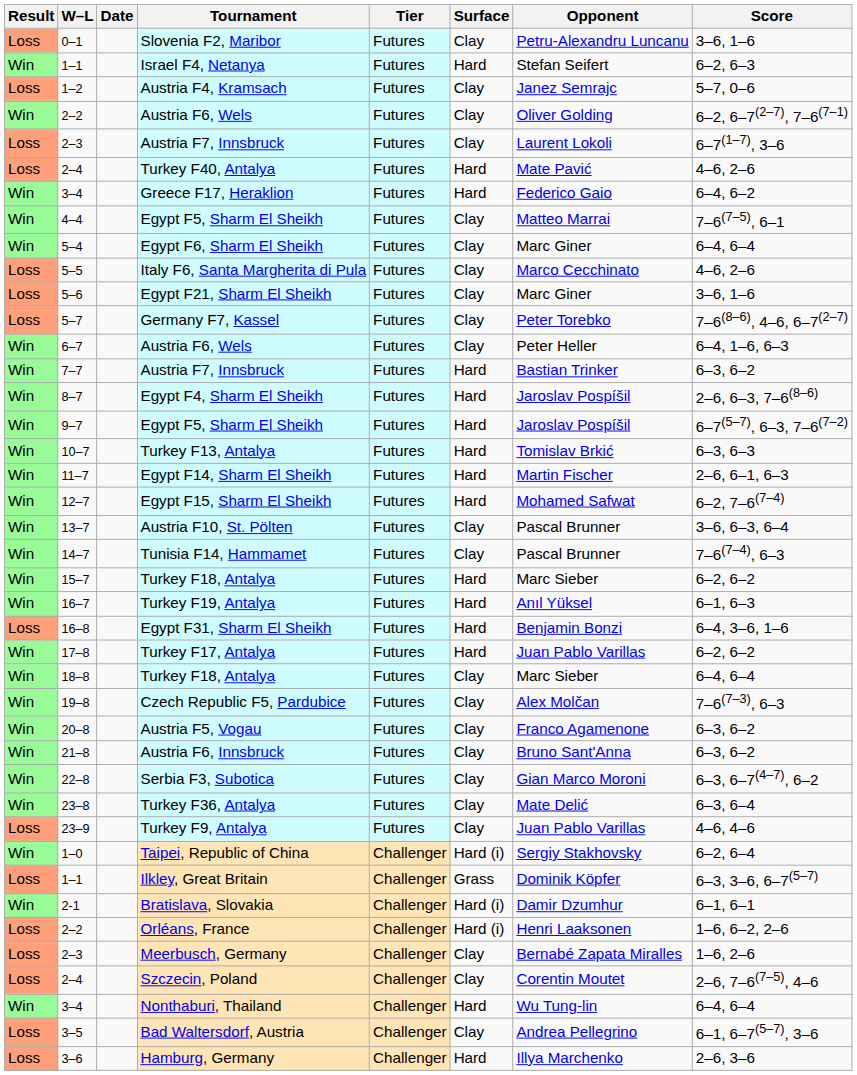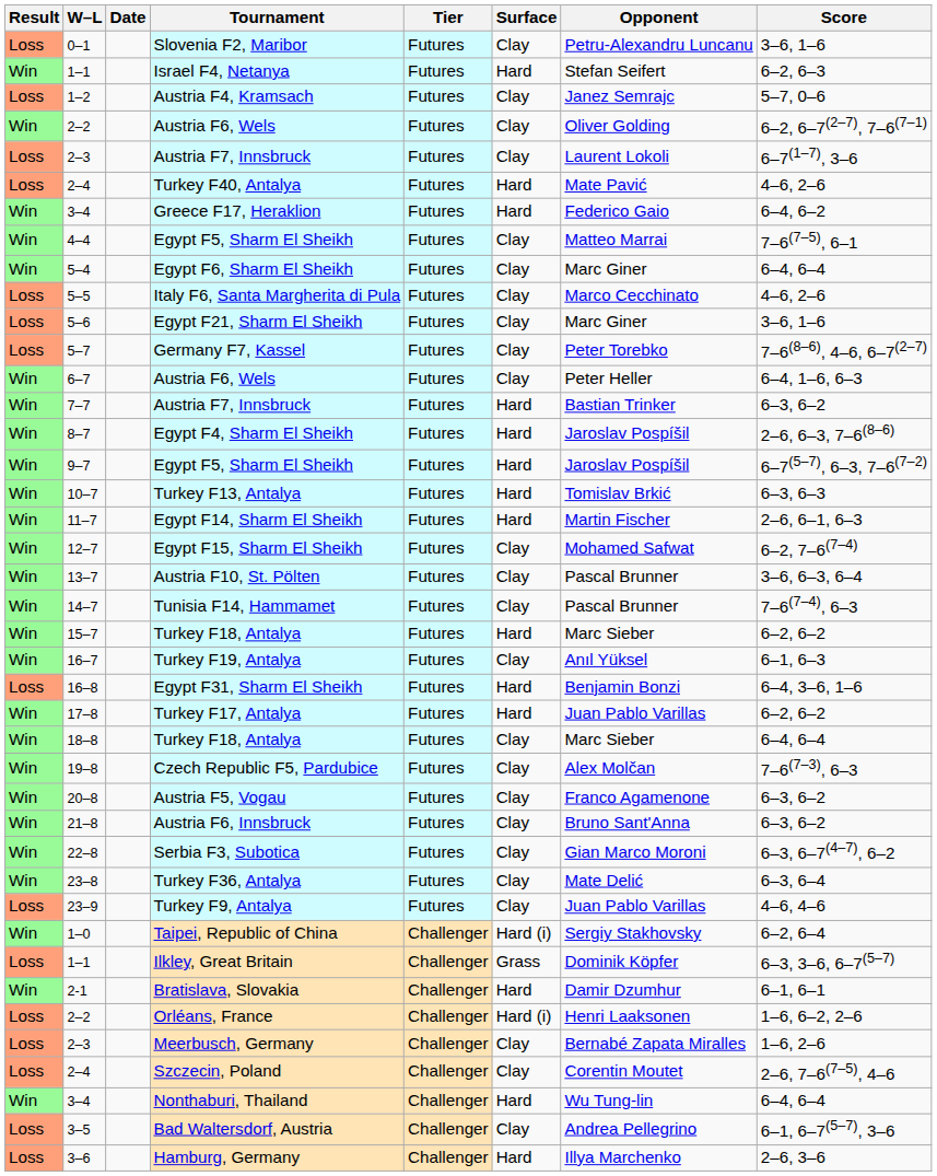Egypt F15, Sharm El Sheikh | Surface: Hard -> Clay
Turkey F19, Antalya | Surface: Hard -> Clay
Bratislava, Slovakia | Surface: Hard (i) -> Hard
